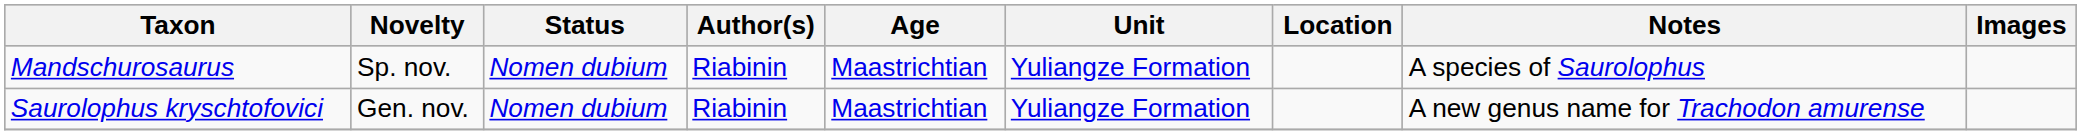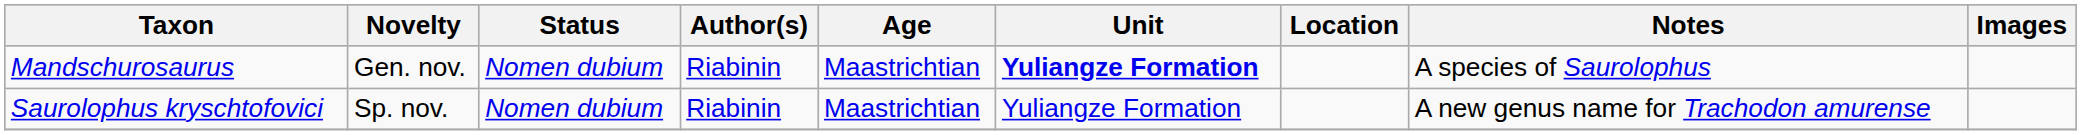Mandschurosaurus | Novelty: Sp. nov. -> Gen. nov.
Mandschurosaurus | Unit: normal -> bold
Saurolophus kryschtofovici | Novelty: Gen. nov. -> Sp. nov.
